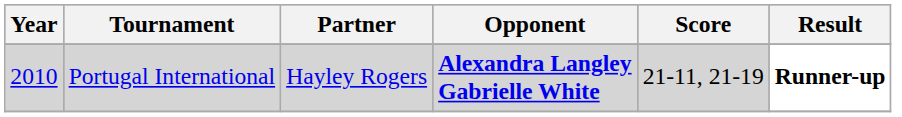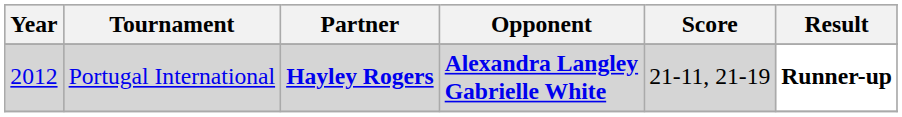Portugal International | Year: 2010 -> 2012
Portugal International | Partner: normal -> bold
